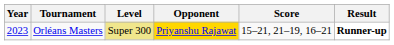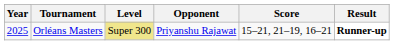Orléans Masters | Year: 2023 -> 2025
Orléans Masters | Opponent: gold background -> no background
